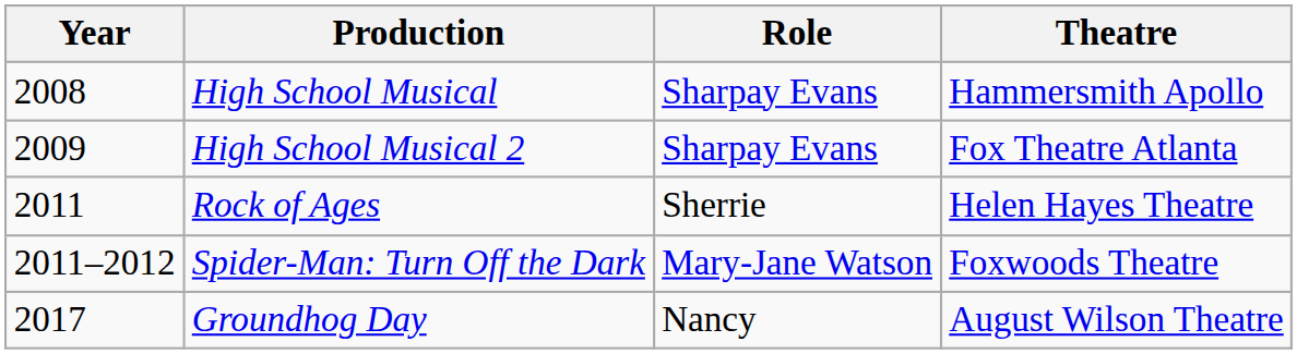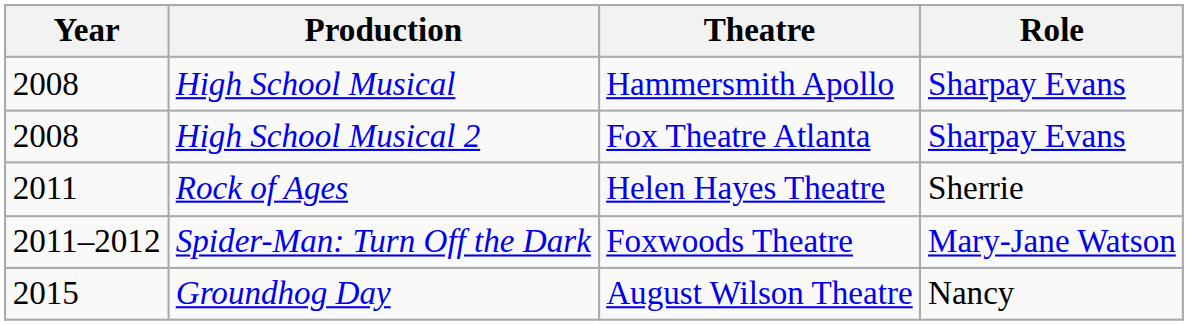columns swapped: Role <-> Theatre
High School Musical 2 | Year: 2009 -> 2008
Groundhog Day | Year: 2017 -> 2015
